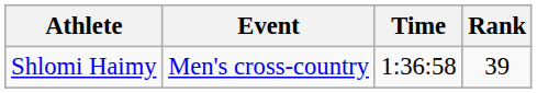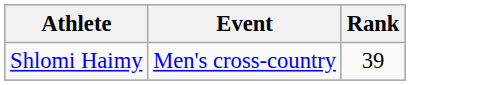- column: Time | 1:36:58
